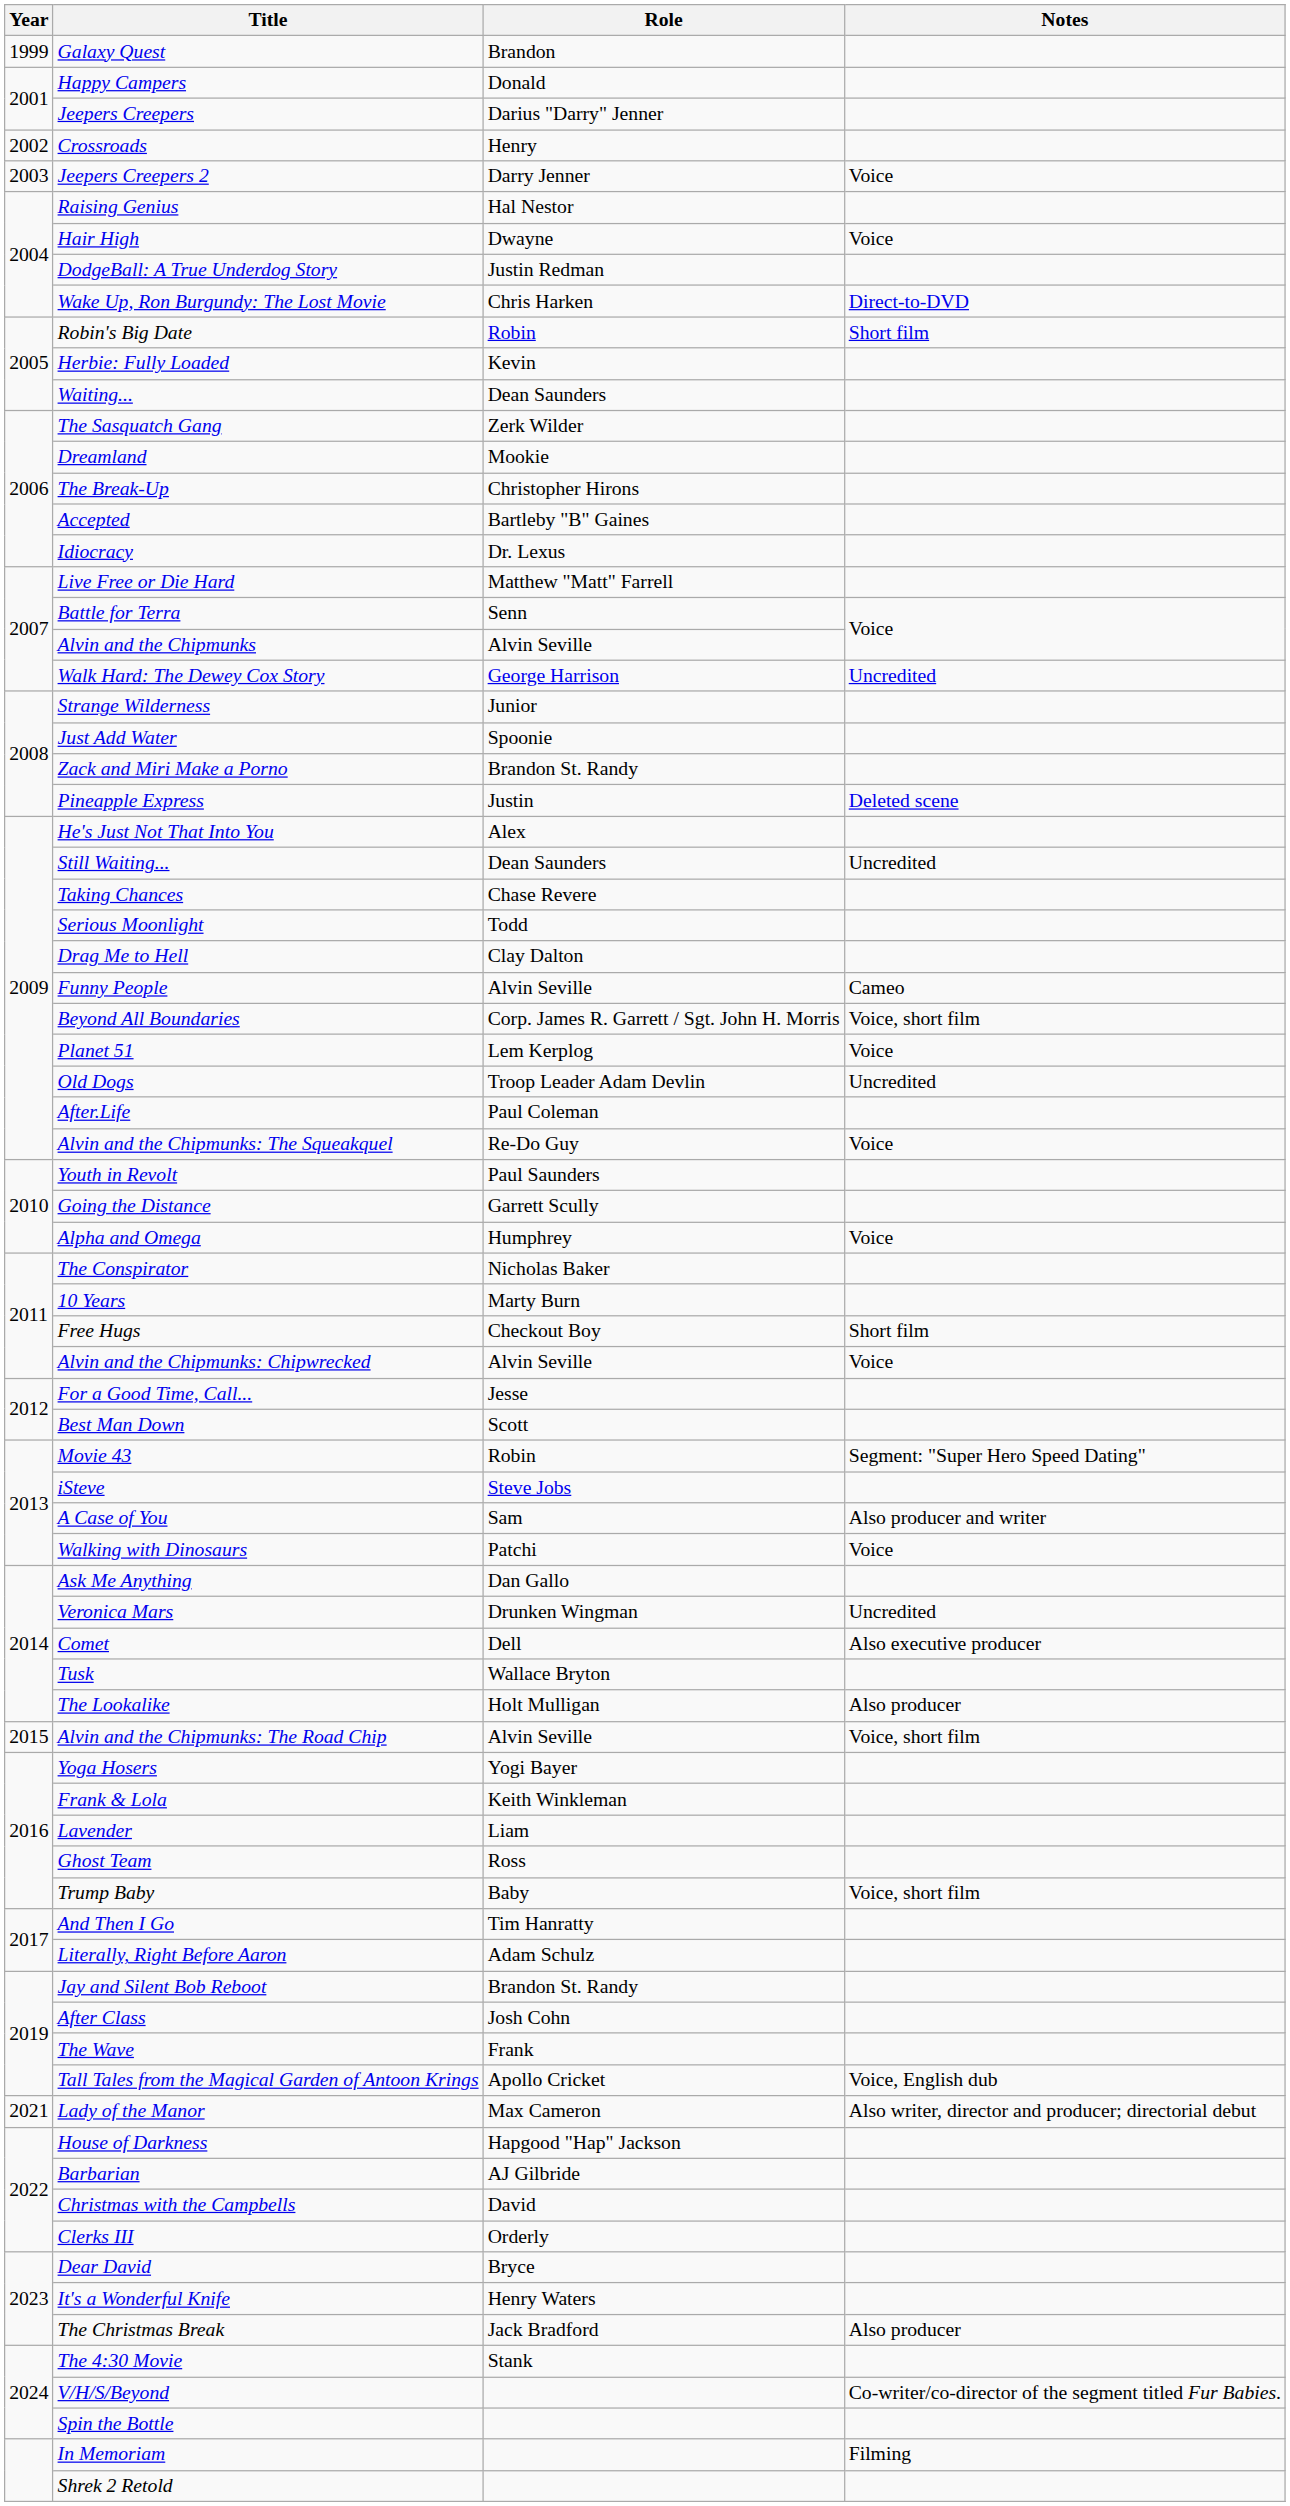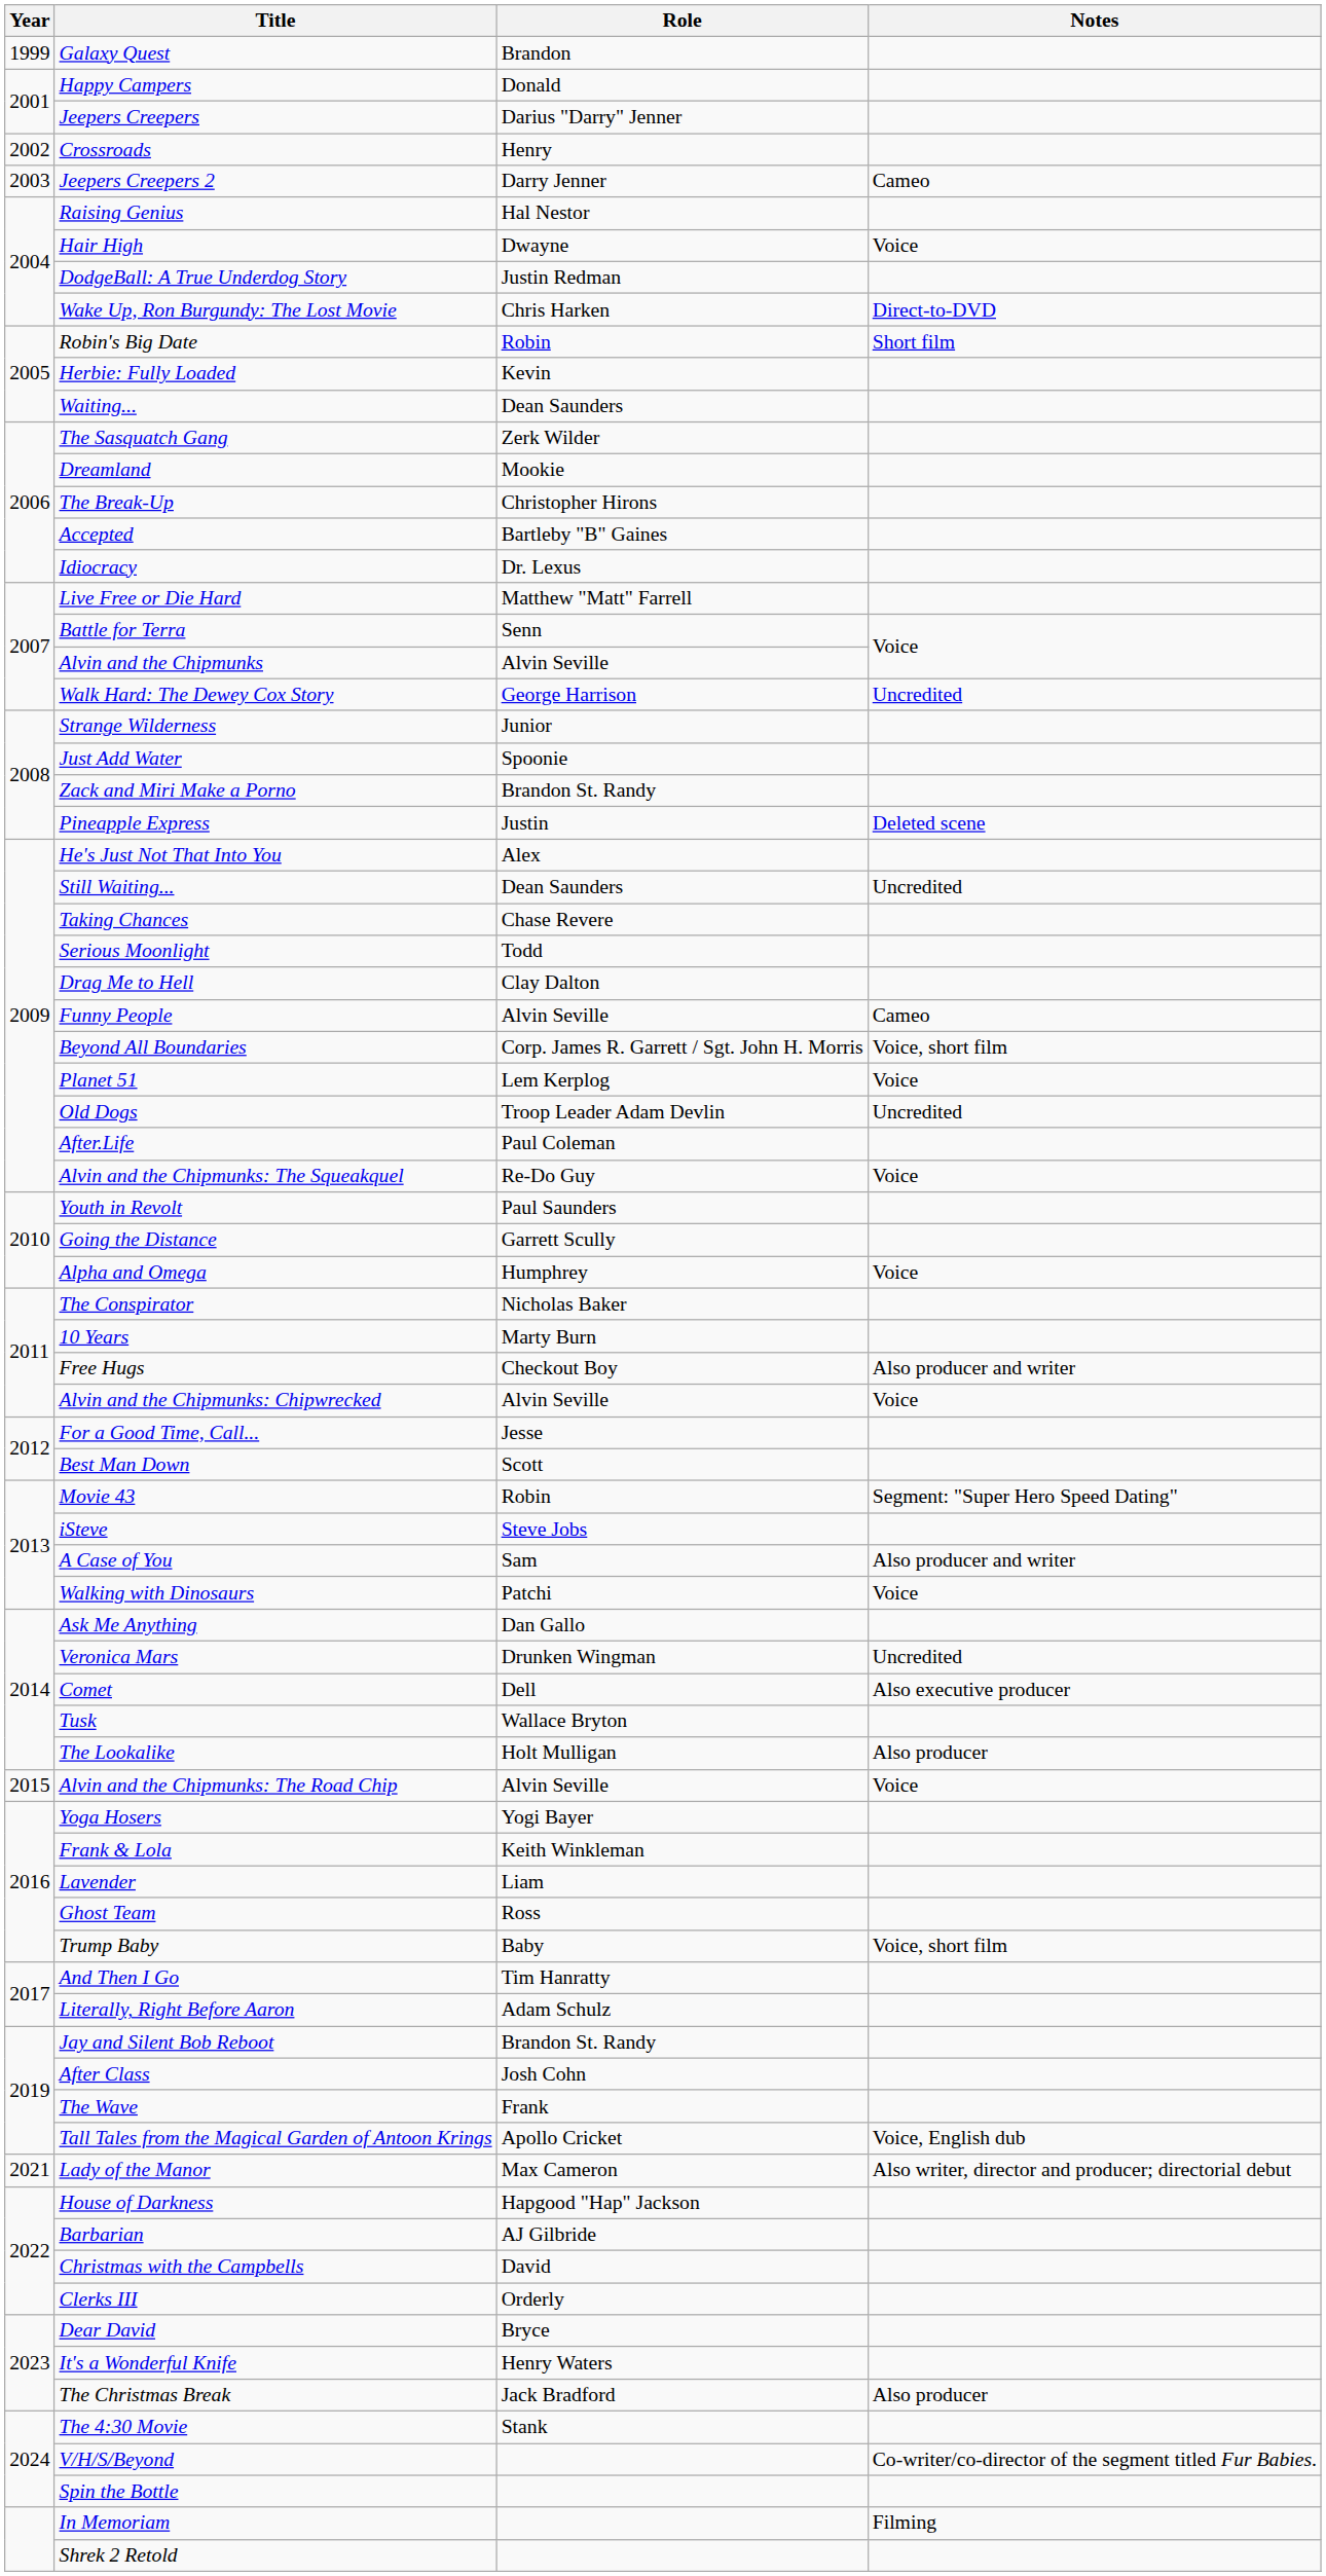Jeepers Creepers 2 | Notes: Voice -> Cameo
Free Hugs | Notes: Short film -> Also producer and writer
Alvin and the Chipmunks: The Road Chip | Notes: Voice, short film -> Voice
